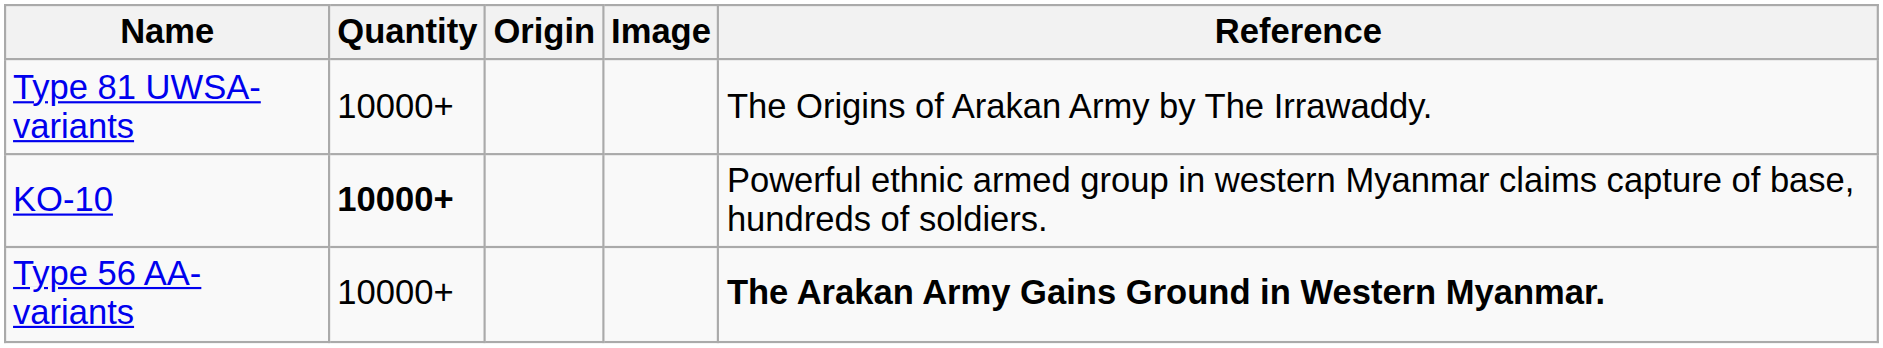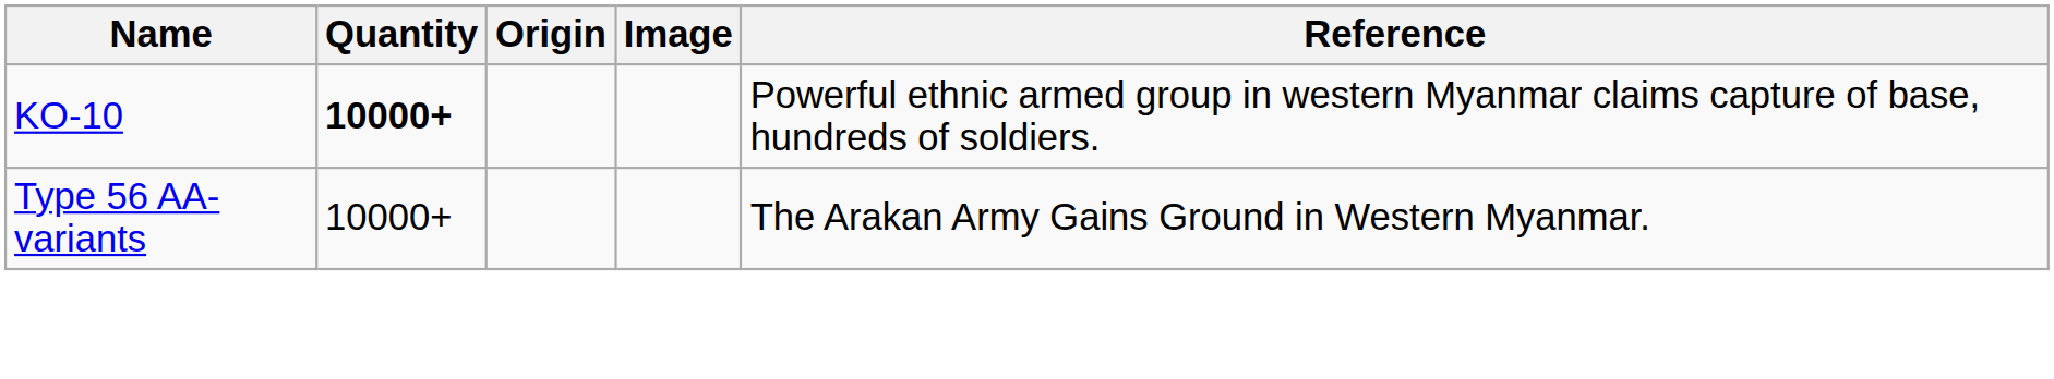- row: Type 81 UWSA-variants | 10000+ | The Origins of Arakan Army by The Irrawaddy.
Type 56 AA-variants | Reference: bold -> normal
